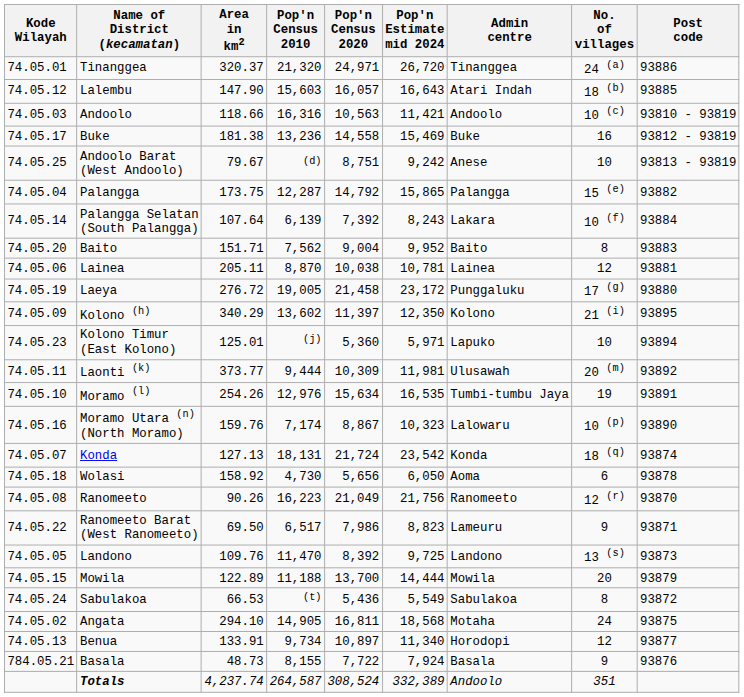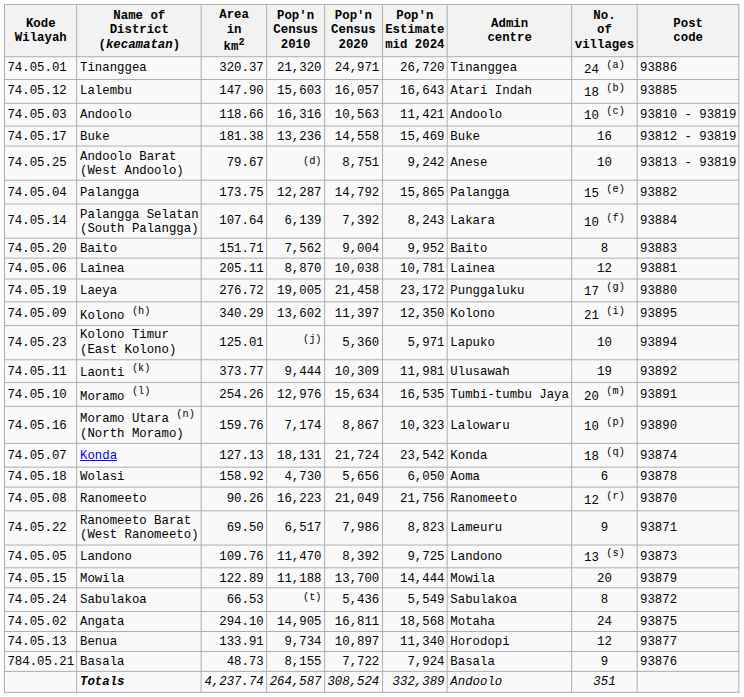Laonti (k) | No. of villages: 20 (m) -> 19
Moramo (l) | No. of villages: 19 -> 20 (m)
